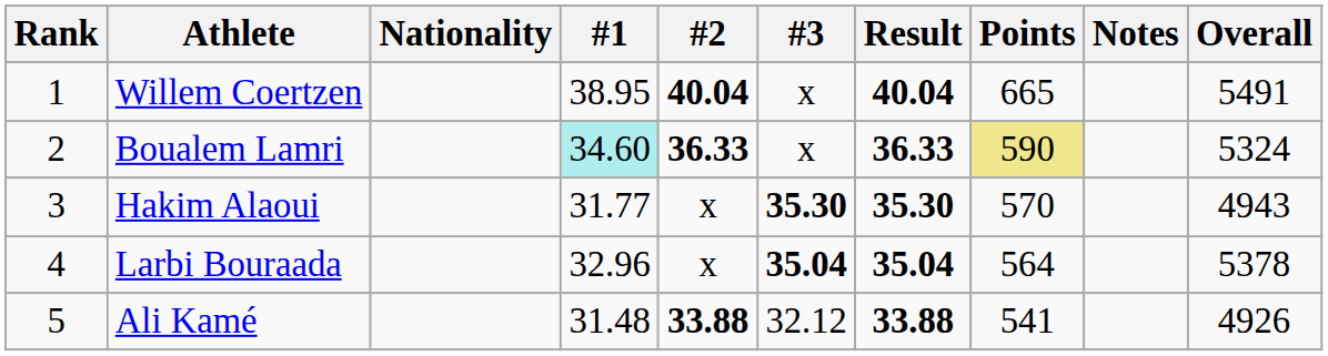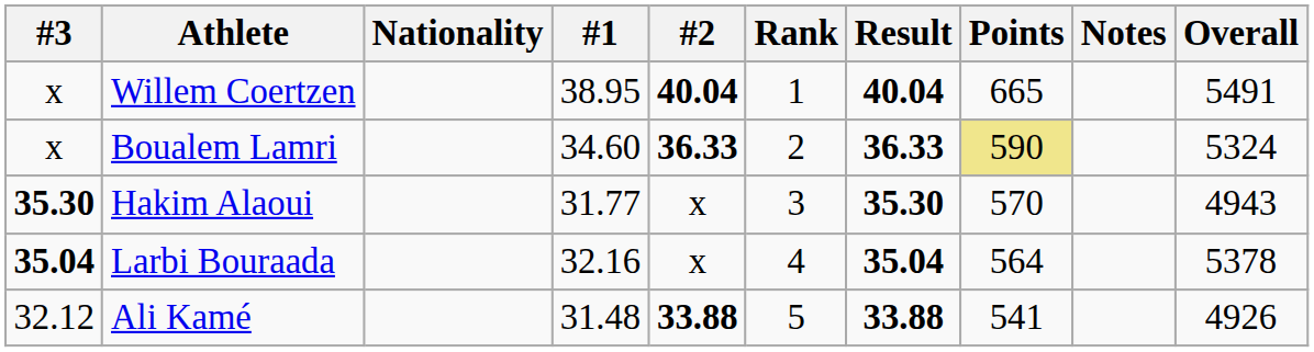columns swapped: Rank <-> #3
Boualem Lamri | #1: paleturquoise background -> no background
Larbi Bouraada | #1: 32.96 -> 32.16
